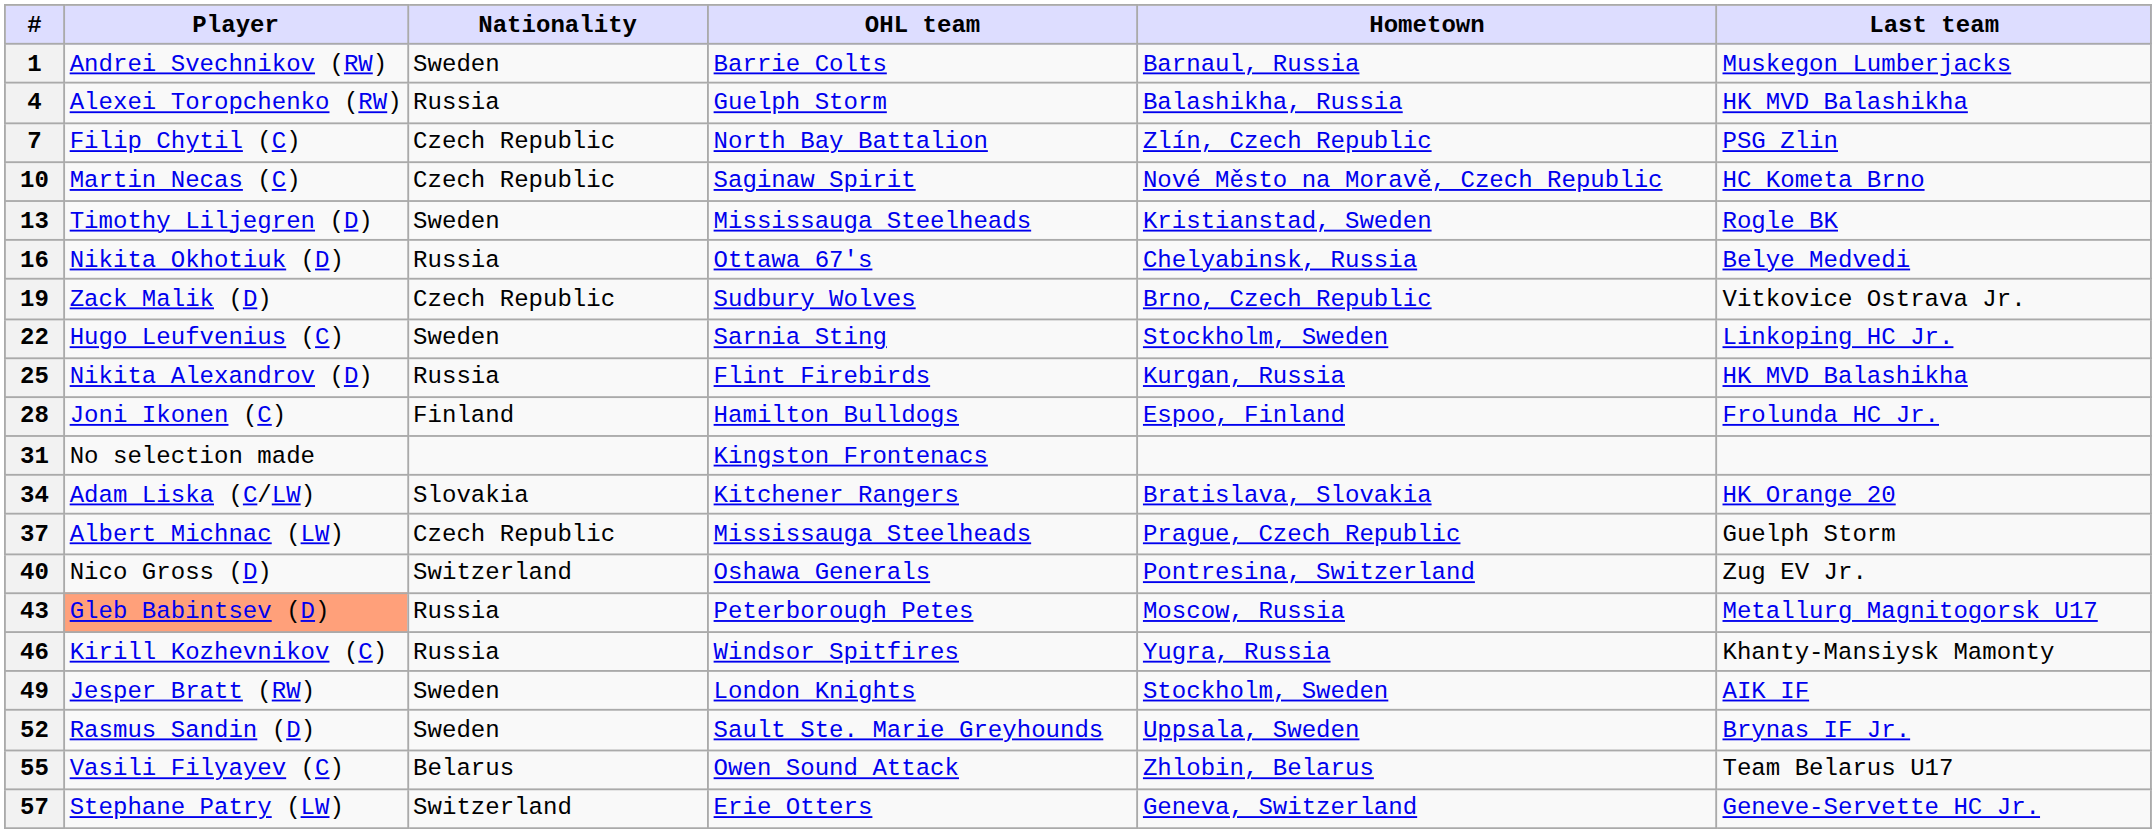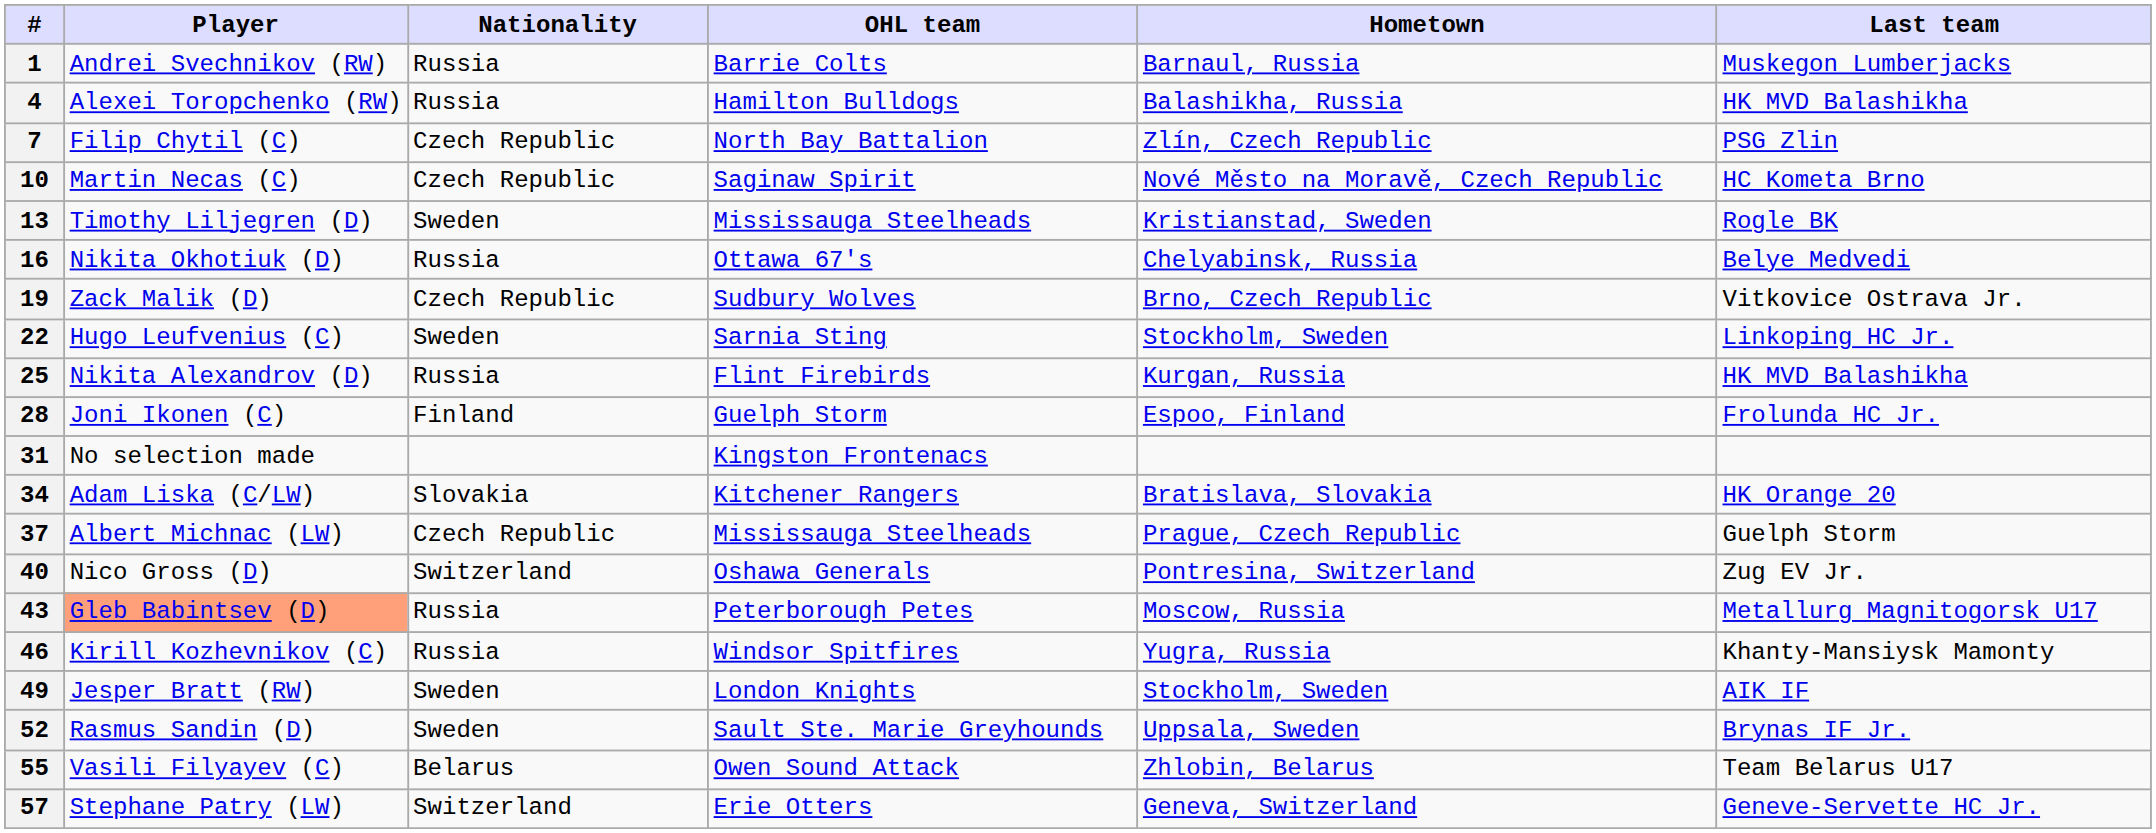1 | Nationality: Sweden -> Russia
4 | OHL team: Guelph Storm -> Hamilton Bulldogs
28 | OHL team: Hamilton Bulldogs -> Guelph Storm
